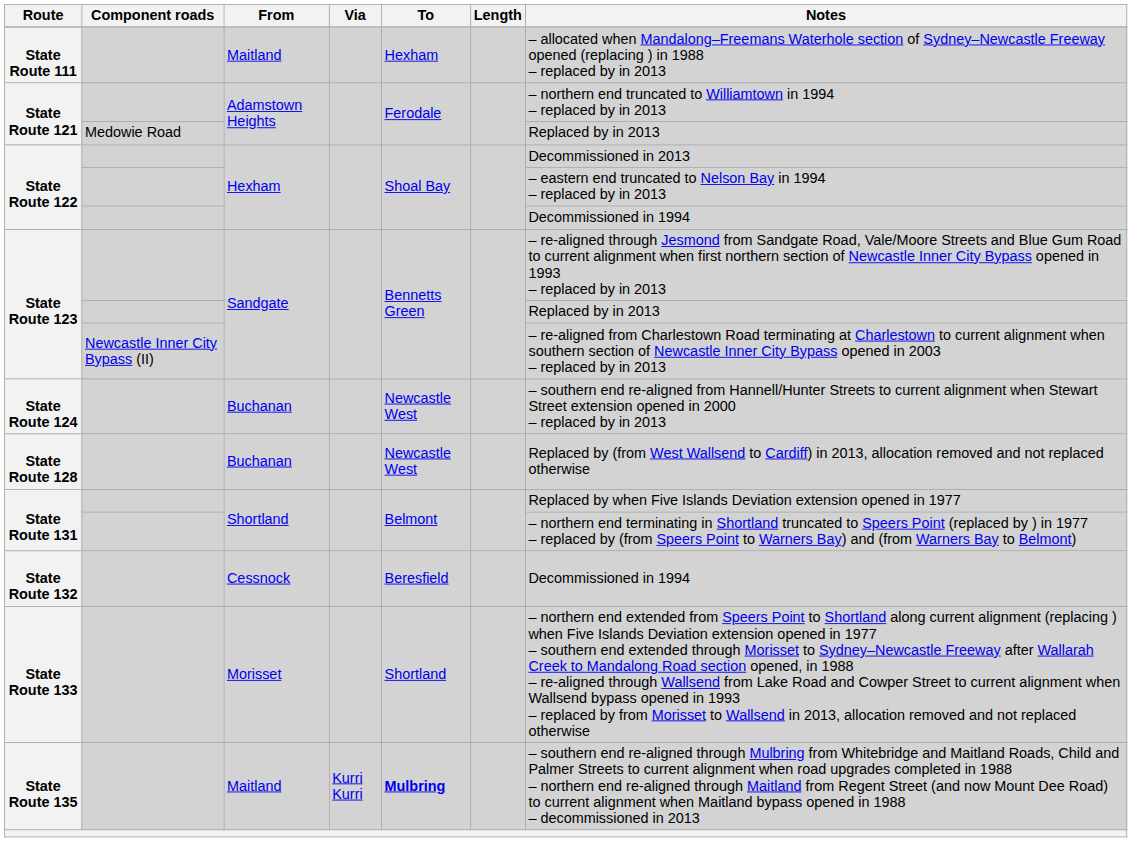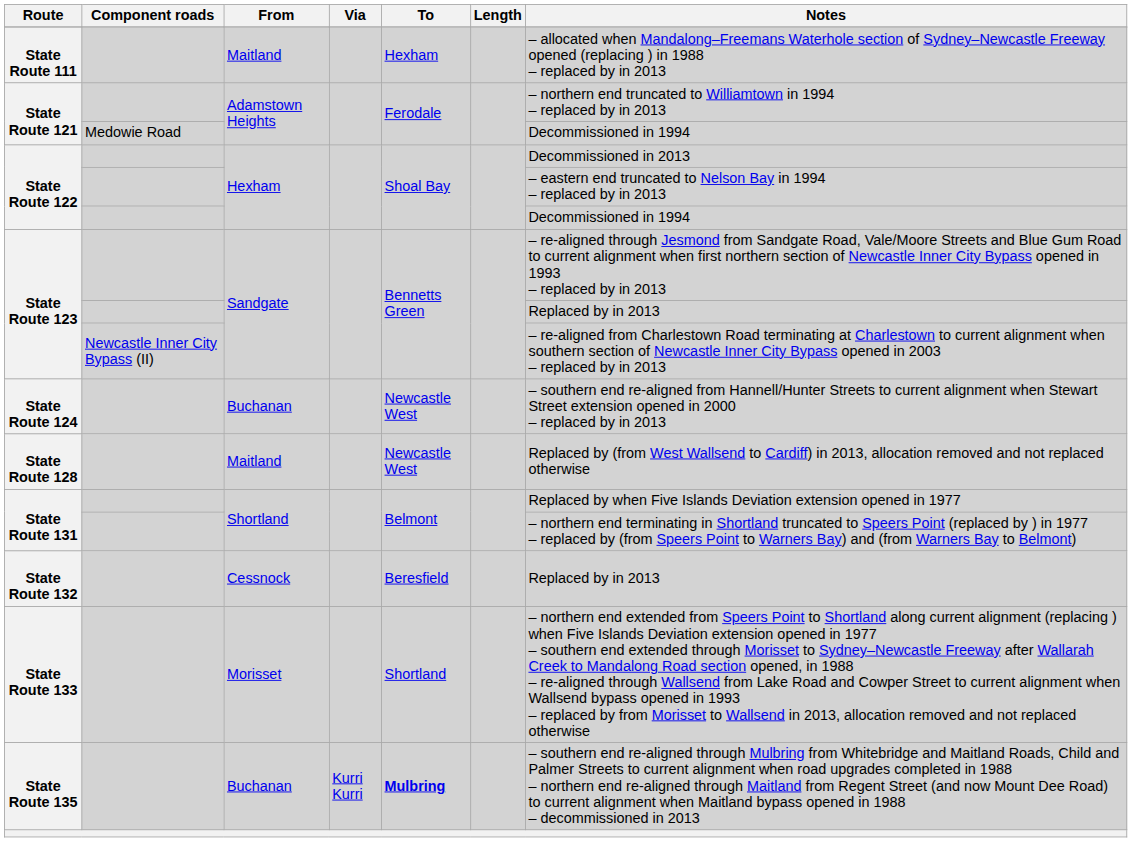State Route 121 / Medowie Road | Notes: Replaced by in 2013 -> Decommissioned in 1994
State Route 128 | From: Buchanan -> Maitland
State Route 132 | Notes: Decommissioned in 1994 -> Replaced by in 2013
State Route 135 | From: Maitland -> Buchanan
